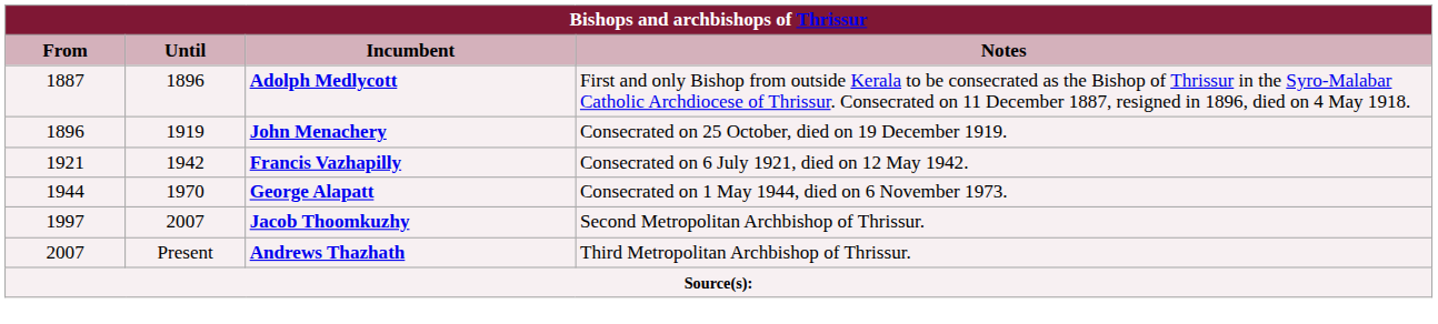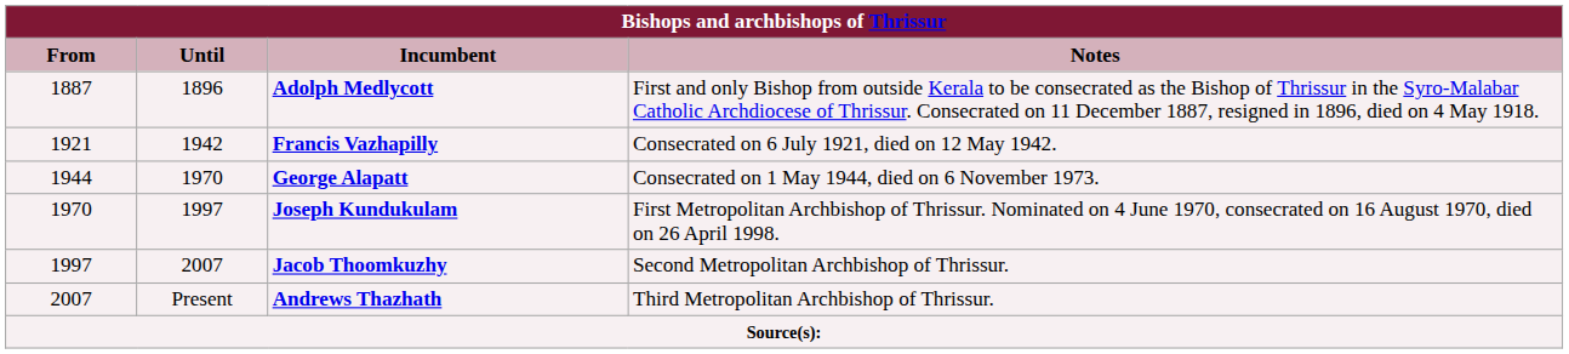- row: 1896 | 1919 | John Menachery | Consecrated on 25 October, died on 19 December 1919.
+ row: 1970 | 1997 | Joseph Kundukulam | First Metropolitan Archbishop of Thrissur. Nominated on 4 June 1970, consecrated on 16 August 1970, died on 26 April 1998.
